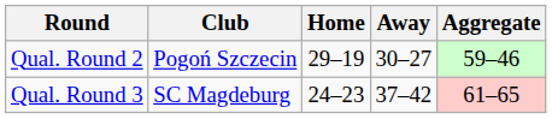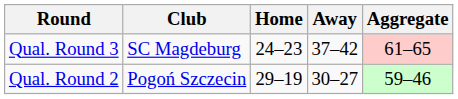rows swapped: Qual. Round 2 <-> Qual. Round 3
